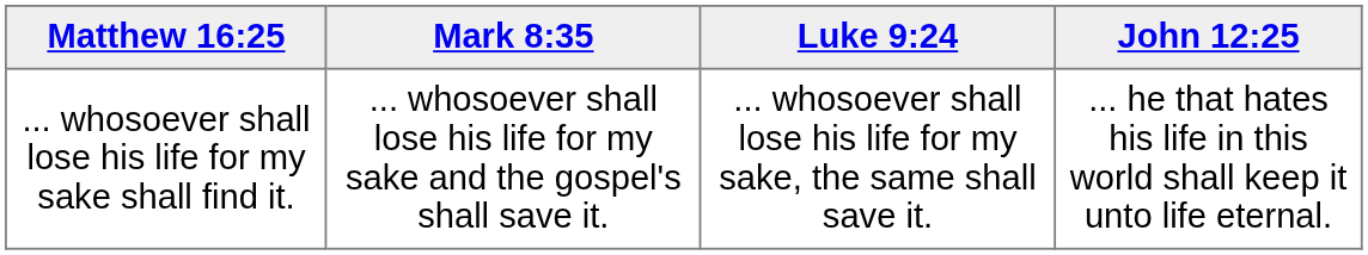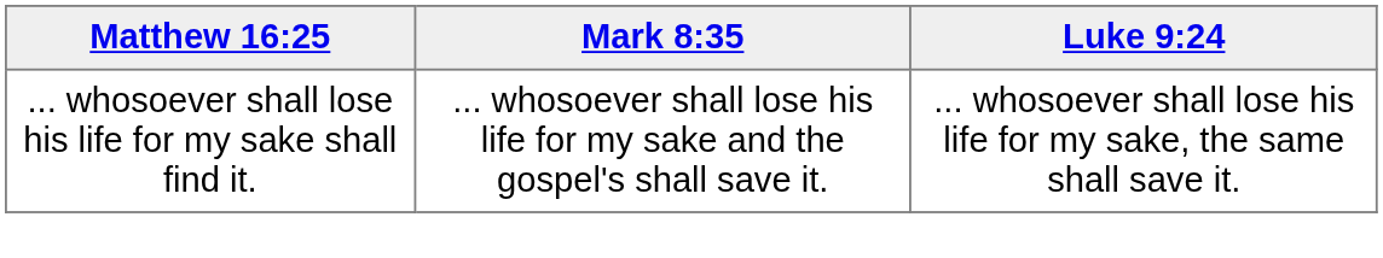- column: John 12:25 | ... he that hates his life in this world shall keep it unto life eternal.
